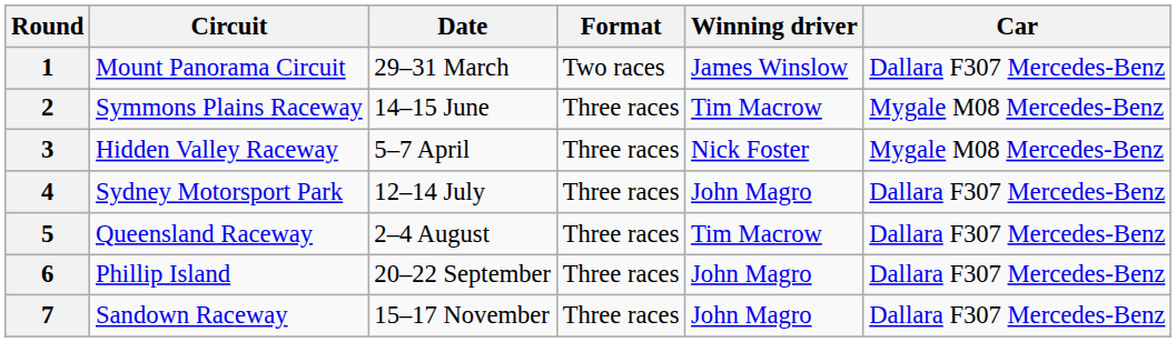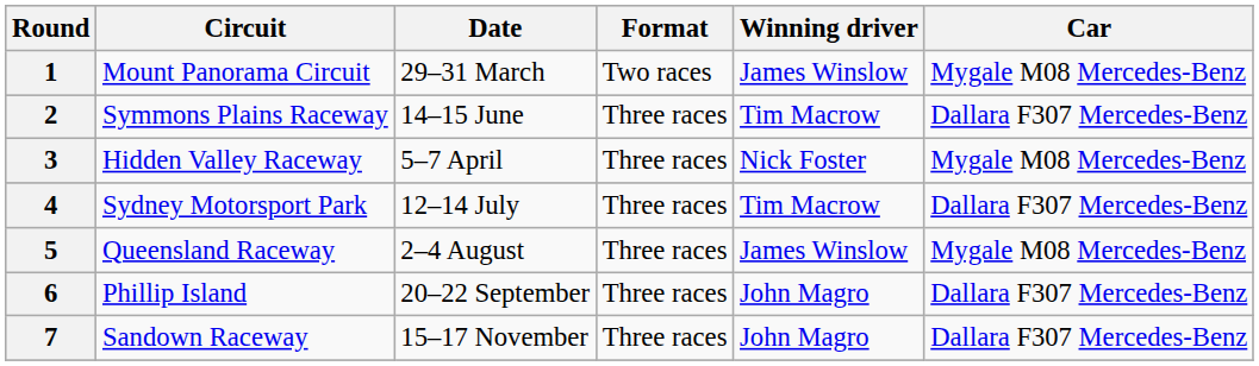1 | Car: Dallara F307 Mercedes-Benz -> Mygale M08 Mercedes-Benz
2 | Car: Mygale M08 Mercedes-Benz -> Dallara F307 Mercedes-Benz
4 | Winning driver: John Magro -> Tim Macrow
5 | Winning driver: Tim Macrow -> James Winslow
5 | Car: Dallara F307 Mercedes-Benz -> Mygale M08 Mercedes-Benz
